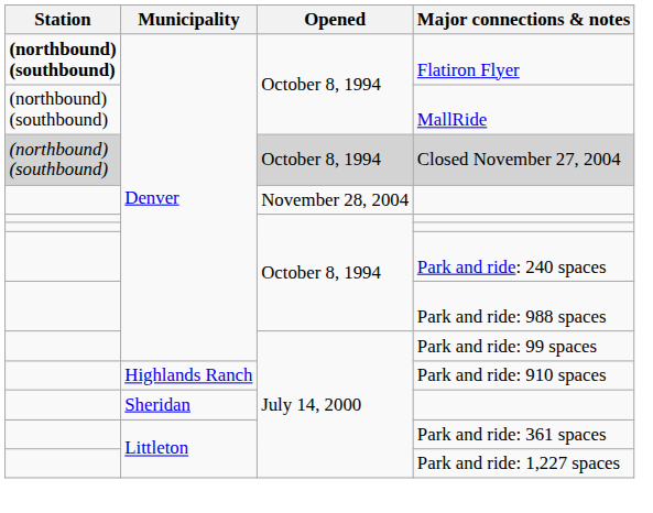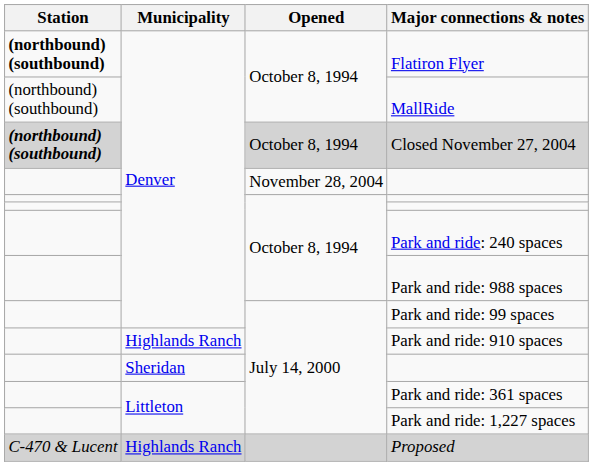Closed November 27, 2004 | Station: normal -> bold
+ row: C-470 & Lucent | Highlands Ranch | Proposed
